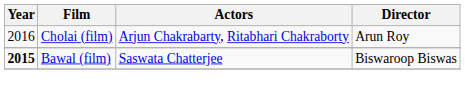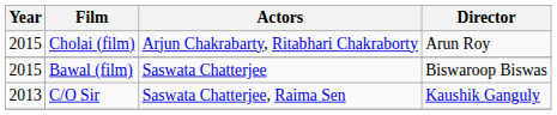Cholai (film) | Year: 2016 -> 2015
Bawal (film) | Year: bold -> normal
+ row: 2013 | C/O Sir | Saswata Chatterjee, Raima Sen | Kaushik Ganguly
